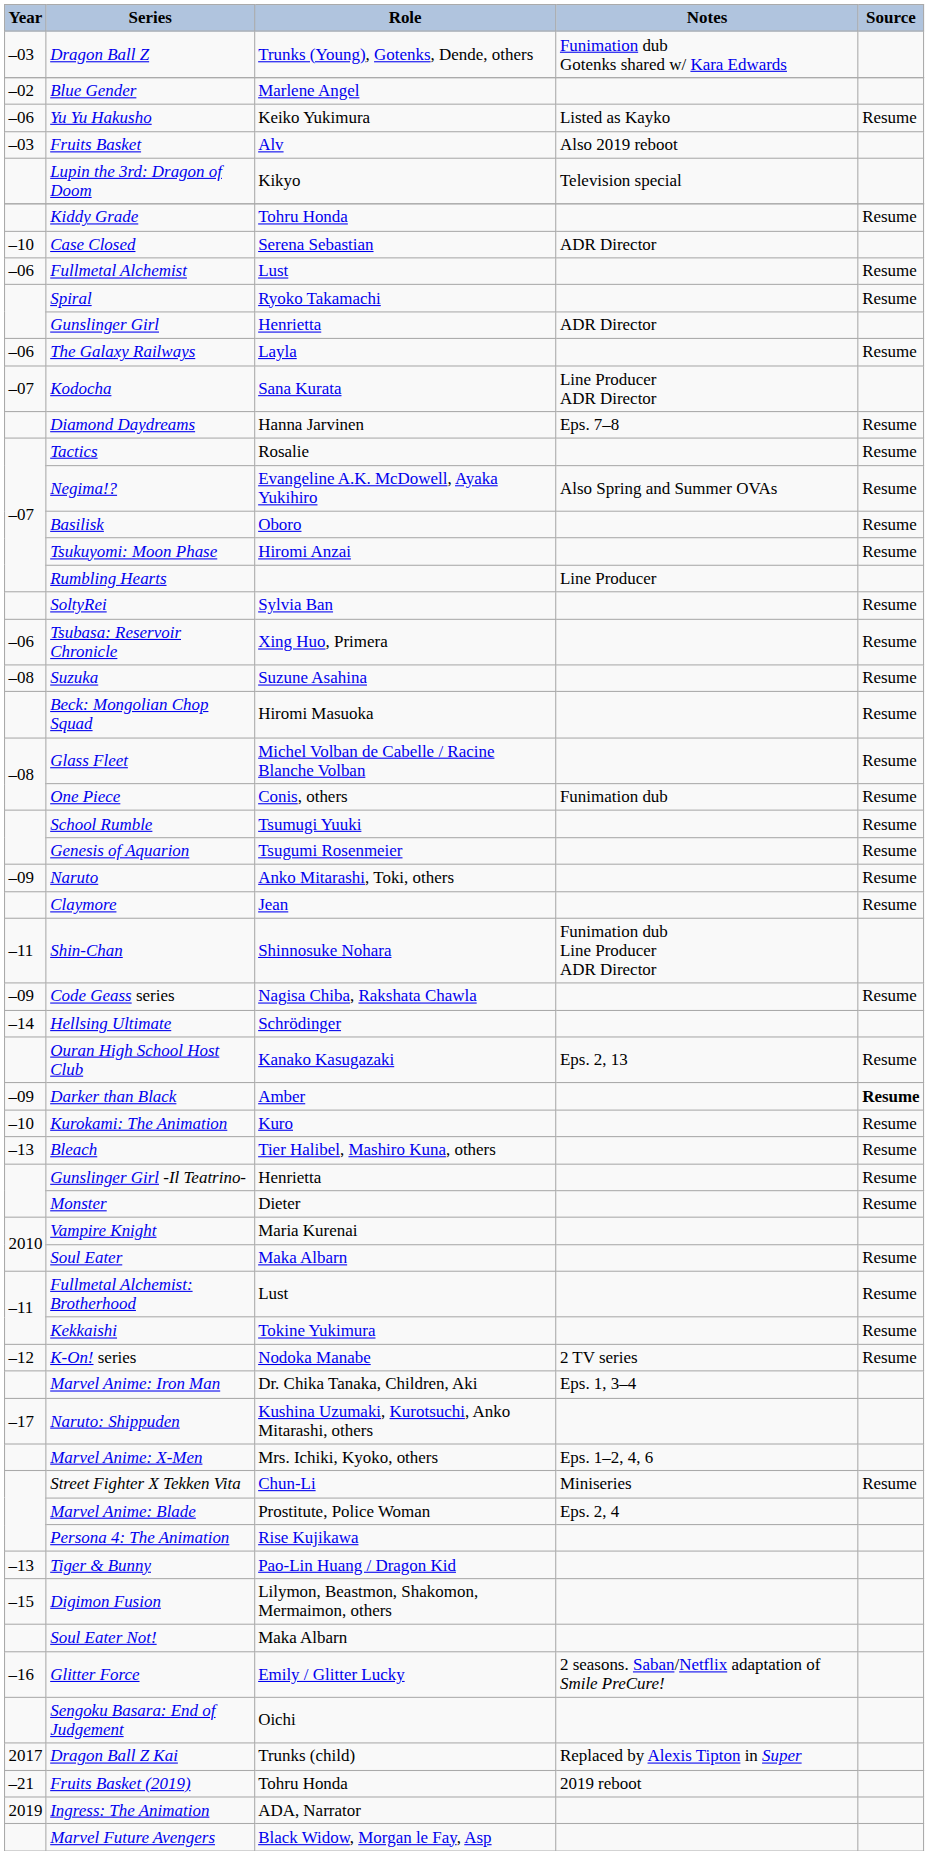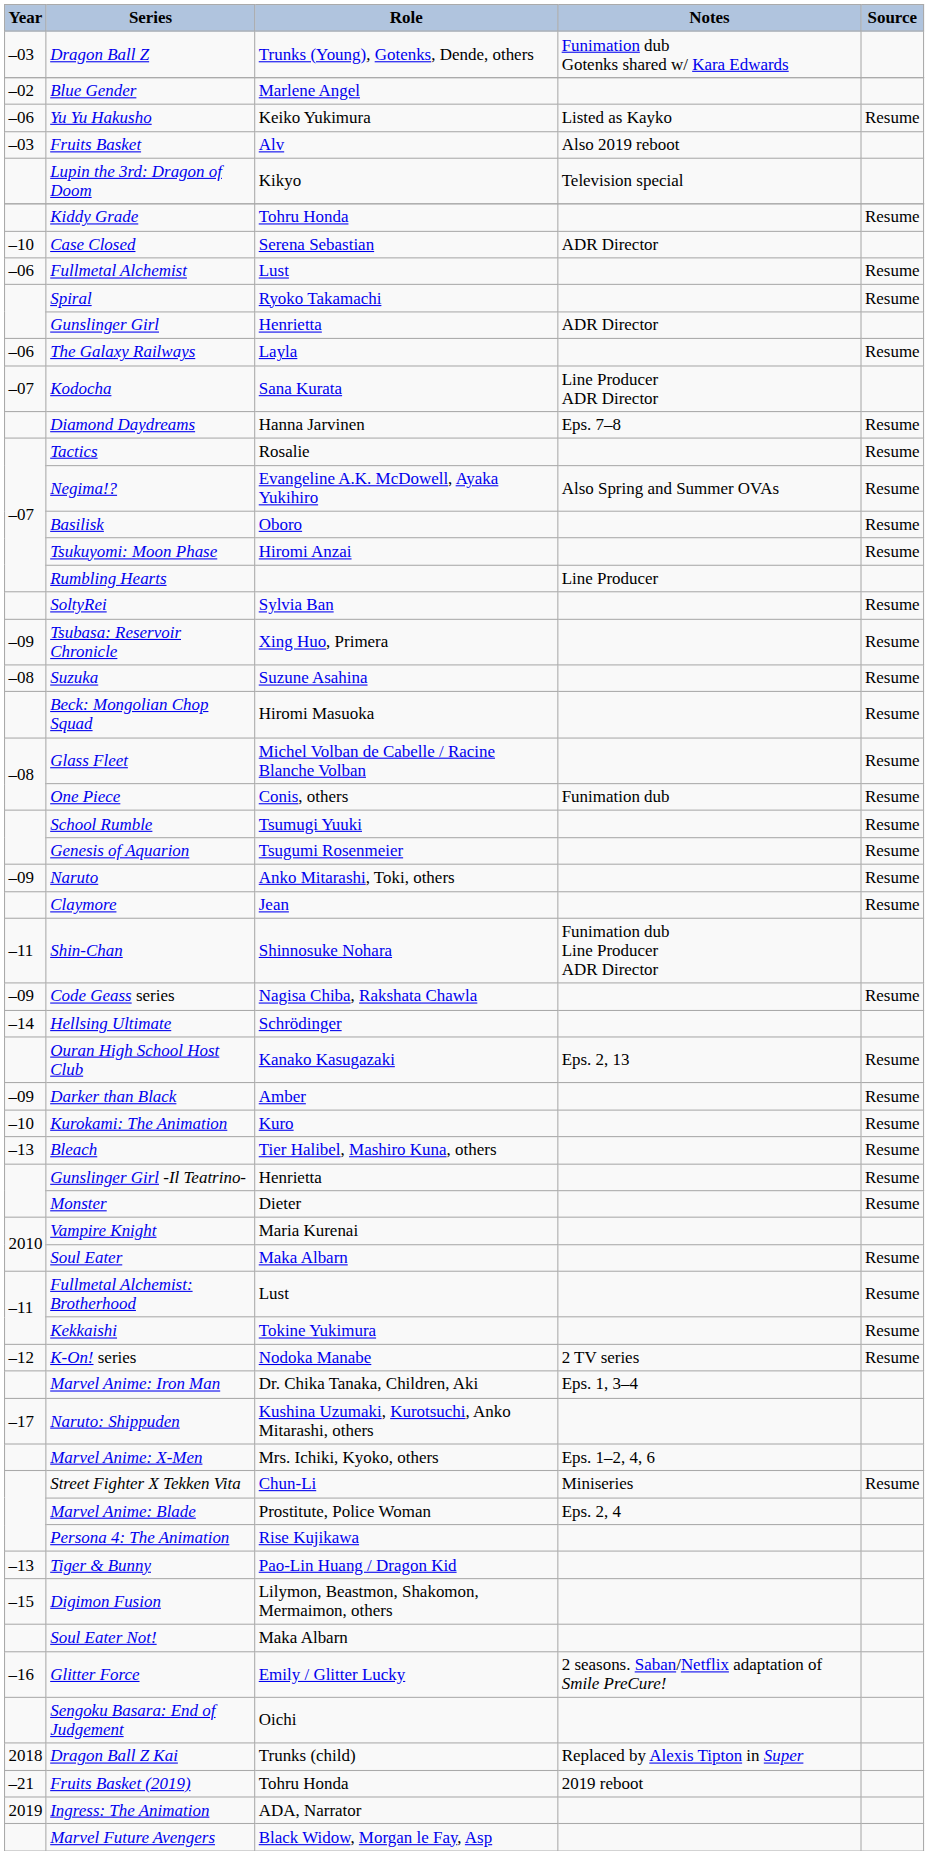Tsubasa: Reservoir Chronicle | Year: –06 -> –09
Darker than Black | Source: bold -> normal
Dragon Ball Z Kai | Year: 2017 -> 2018
